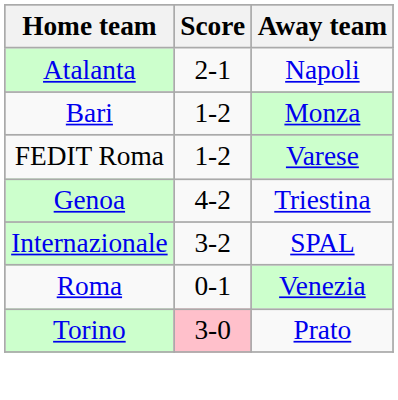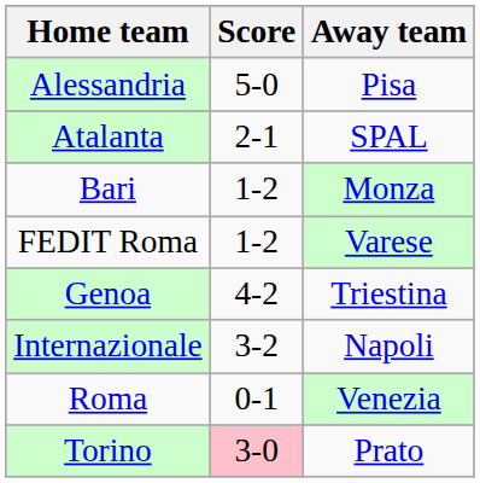+ row: Alessandria | 5-0 | Pisa
Atalanta | Away team: Napoli -> SPAL
Internazionale | Away team: SPAL -> Napoli
